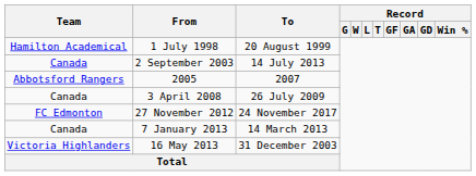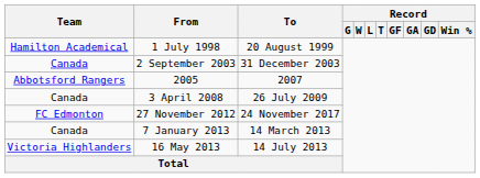2 September 2003 | To: 14 July 2013 -> 31 December 2003
16 May 2013 | To: 31 December 2003 -> 14 July 2013
